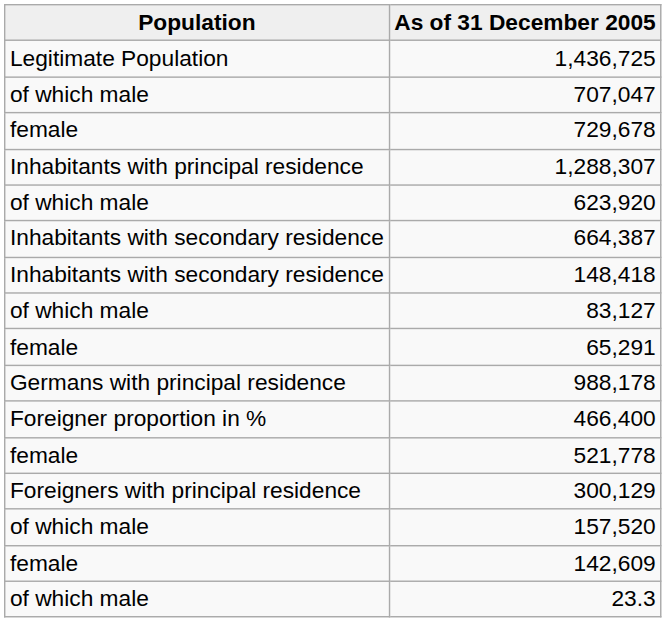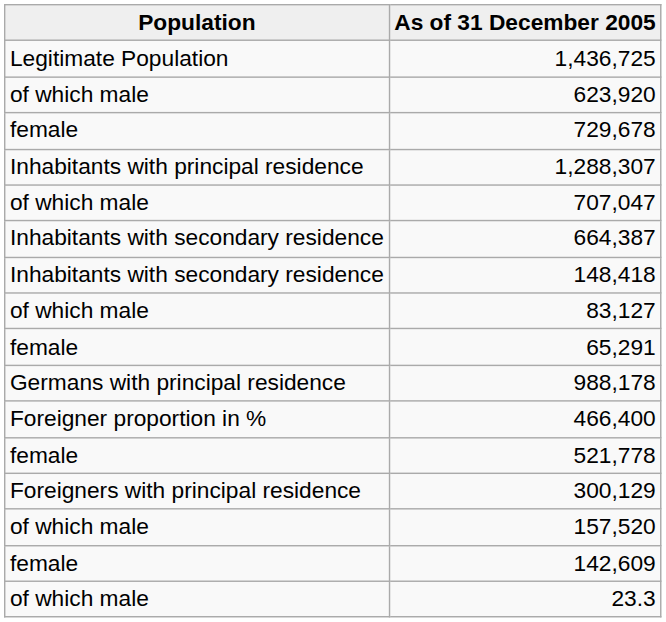rows swapped: 707,047 <-> 623,920
